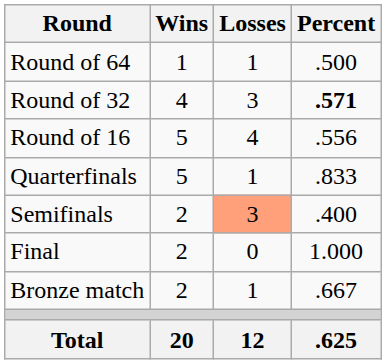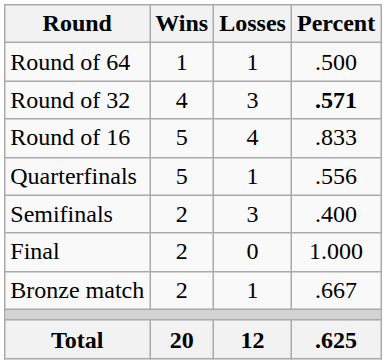Round of 16 | Percent: .556 -> .833
Quarterfinals | Percent: .833 -> .556
Semifinals | Losses: lightsalmon background -> no background
